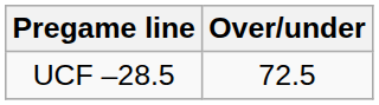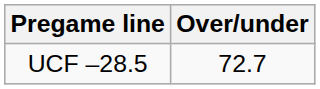UCF –28.5 | Over/under: 72.5 -> 72.7
